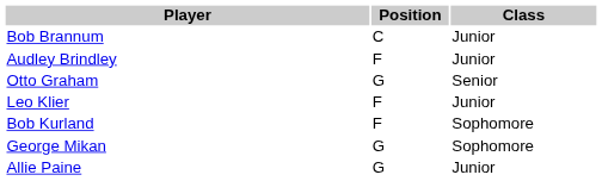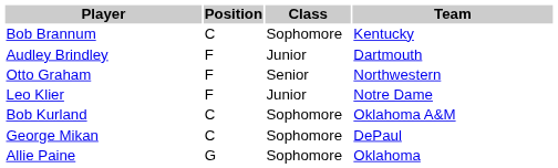+ column: Team | Kentucky | Dartmouth | Northwestern | Notre Dame | Oklahoma A&M | DePaul | Oklahoma
Bob Brannum | Class: Junior -> Sophomore
Otto Graham | Position: G -> F
Bob Kurland | Position: F -> C
George Mikan | Position: G -> C
Allie Paine | Class: Junior -> Sophomore
